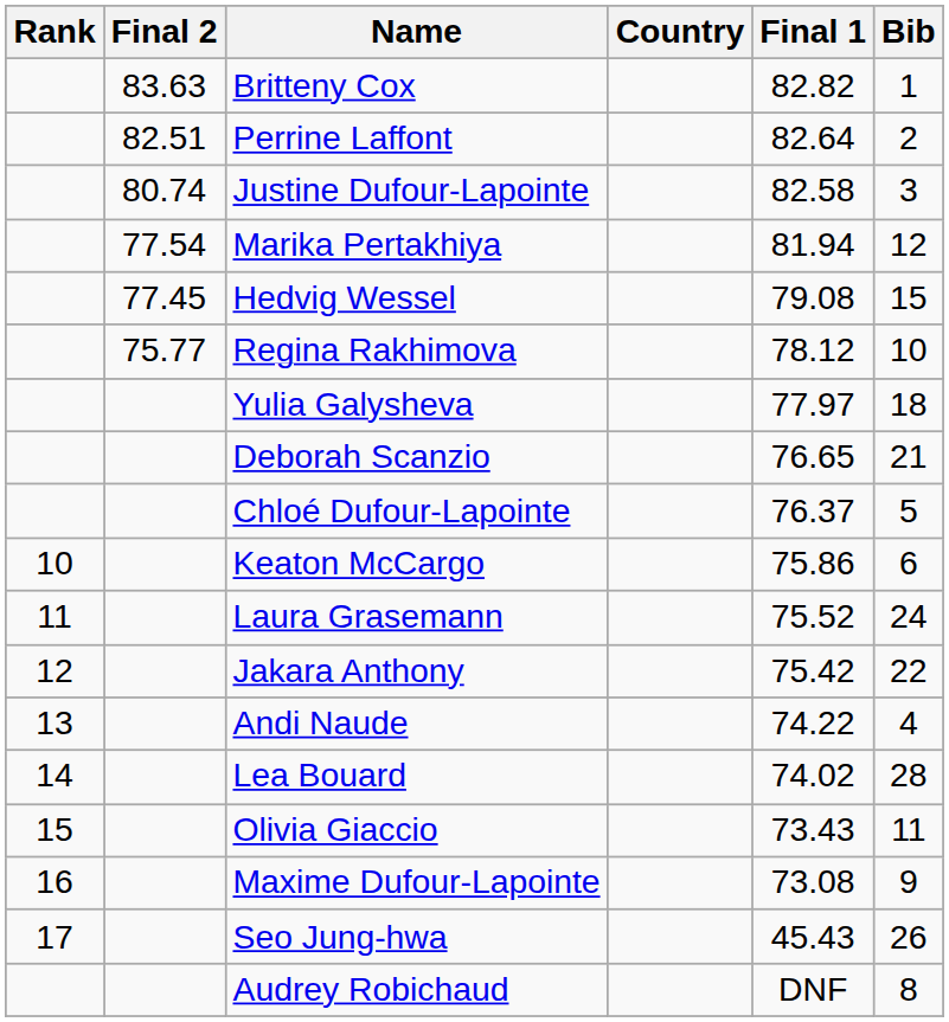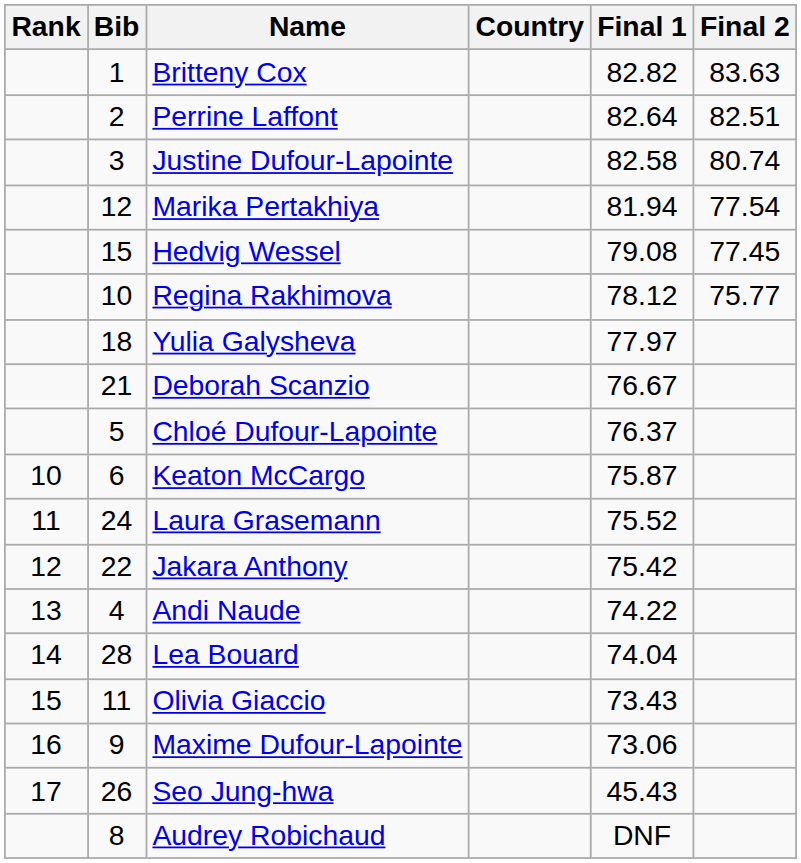columns swapped: Bib <-> Final 2
Deborah Scanzio | Final 1: 76.65 -> 76.67
Keaton McCargo | Final 1: 75.86 -> 75.87
Lea Bouard | Final 1: 74.02 -> 74.04
Maxime Dufour-Lapointe | Final 1: 73.08 -> 73.06
